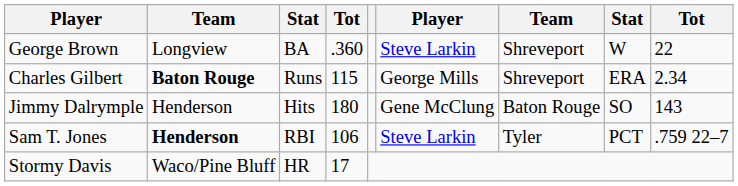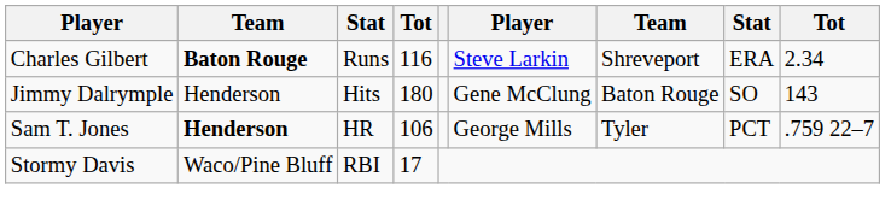- row: George Brown | Longview | BA | .360 | Steve Larkin | Shreveport | W | 22
Charles Gilbert | column 4: 115 -> 116
Charles Gilbert | column 6: George Mills -> Steve Larkin
Sam T. Jones | column 3: RBI -> HR
Sam T. Jones | column 6: Steve Larkin -> George Mills
Stormy Davis | column 3: HR -> RBI
